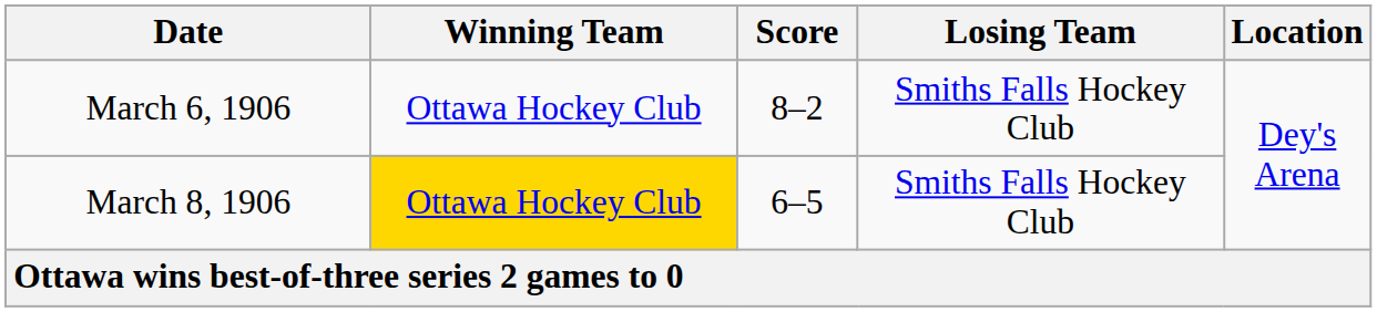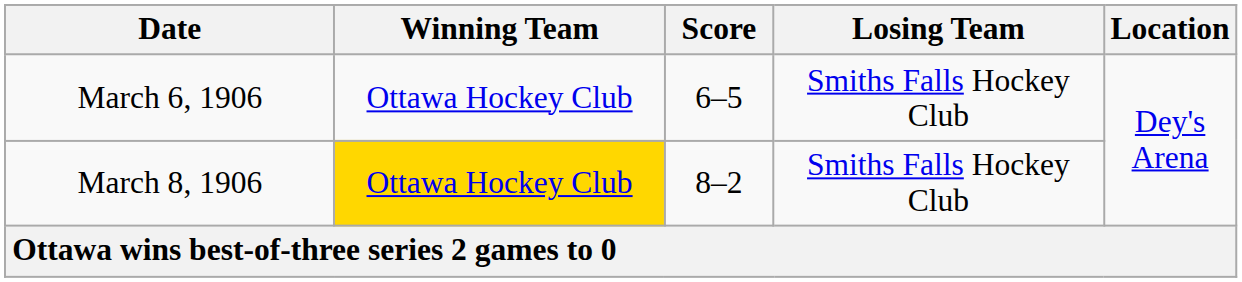March 6, 1906 | Score: 8–2 -> 6–5
March 8, 1906 | Score: 6–5 -> 8–2
